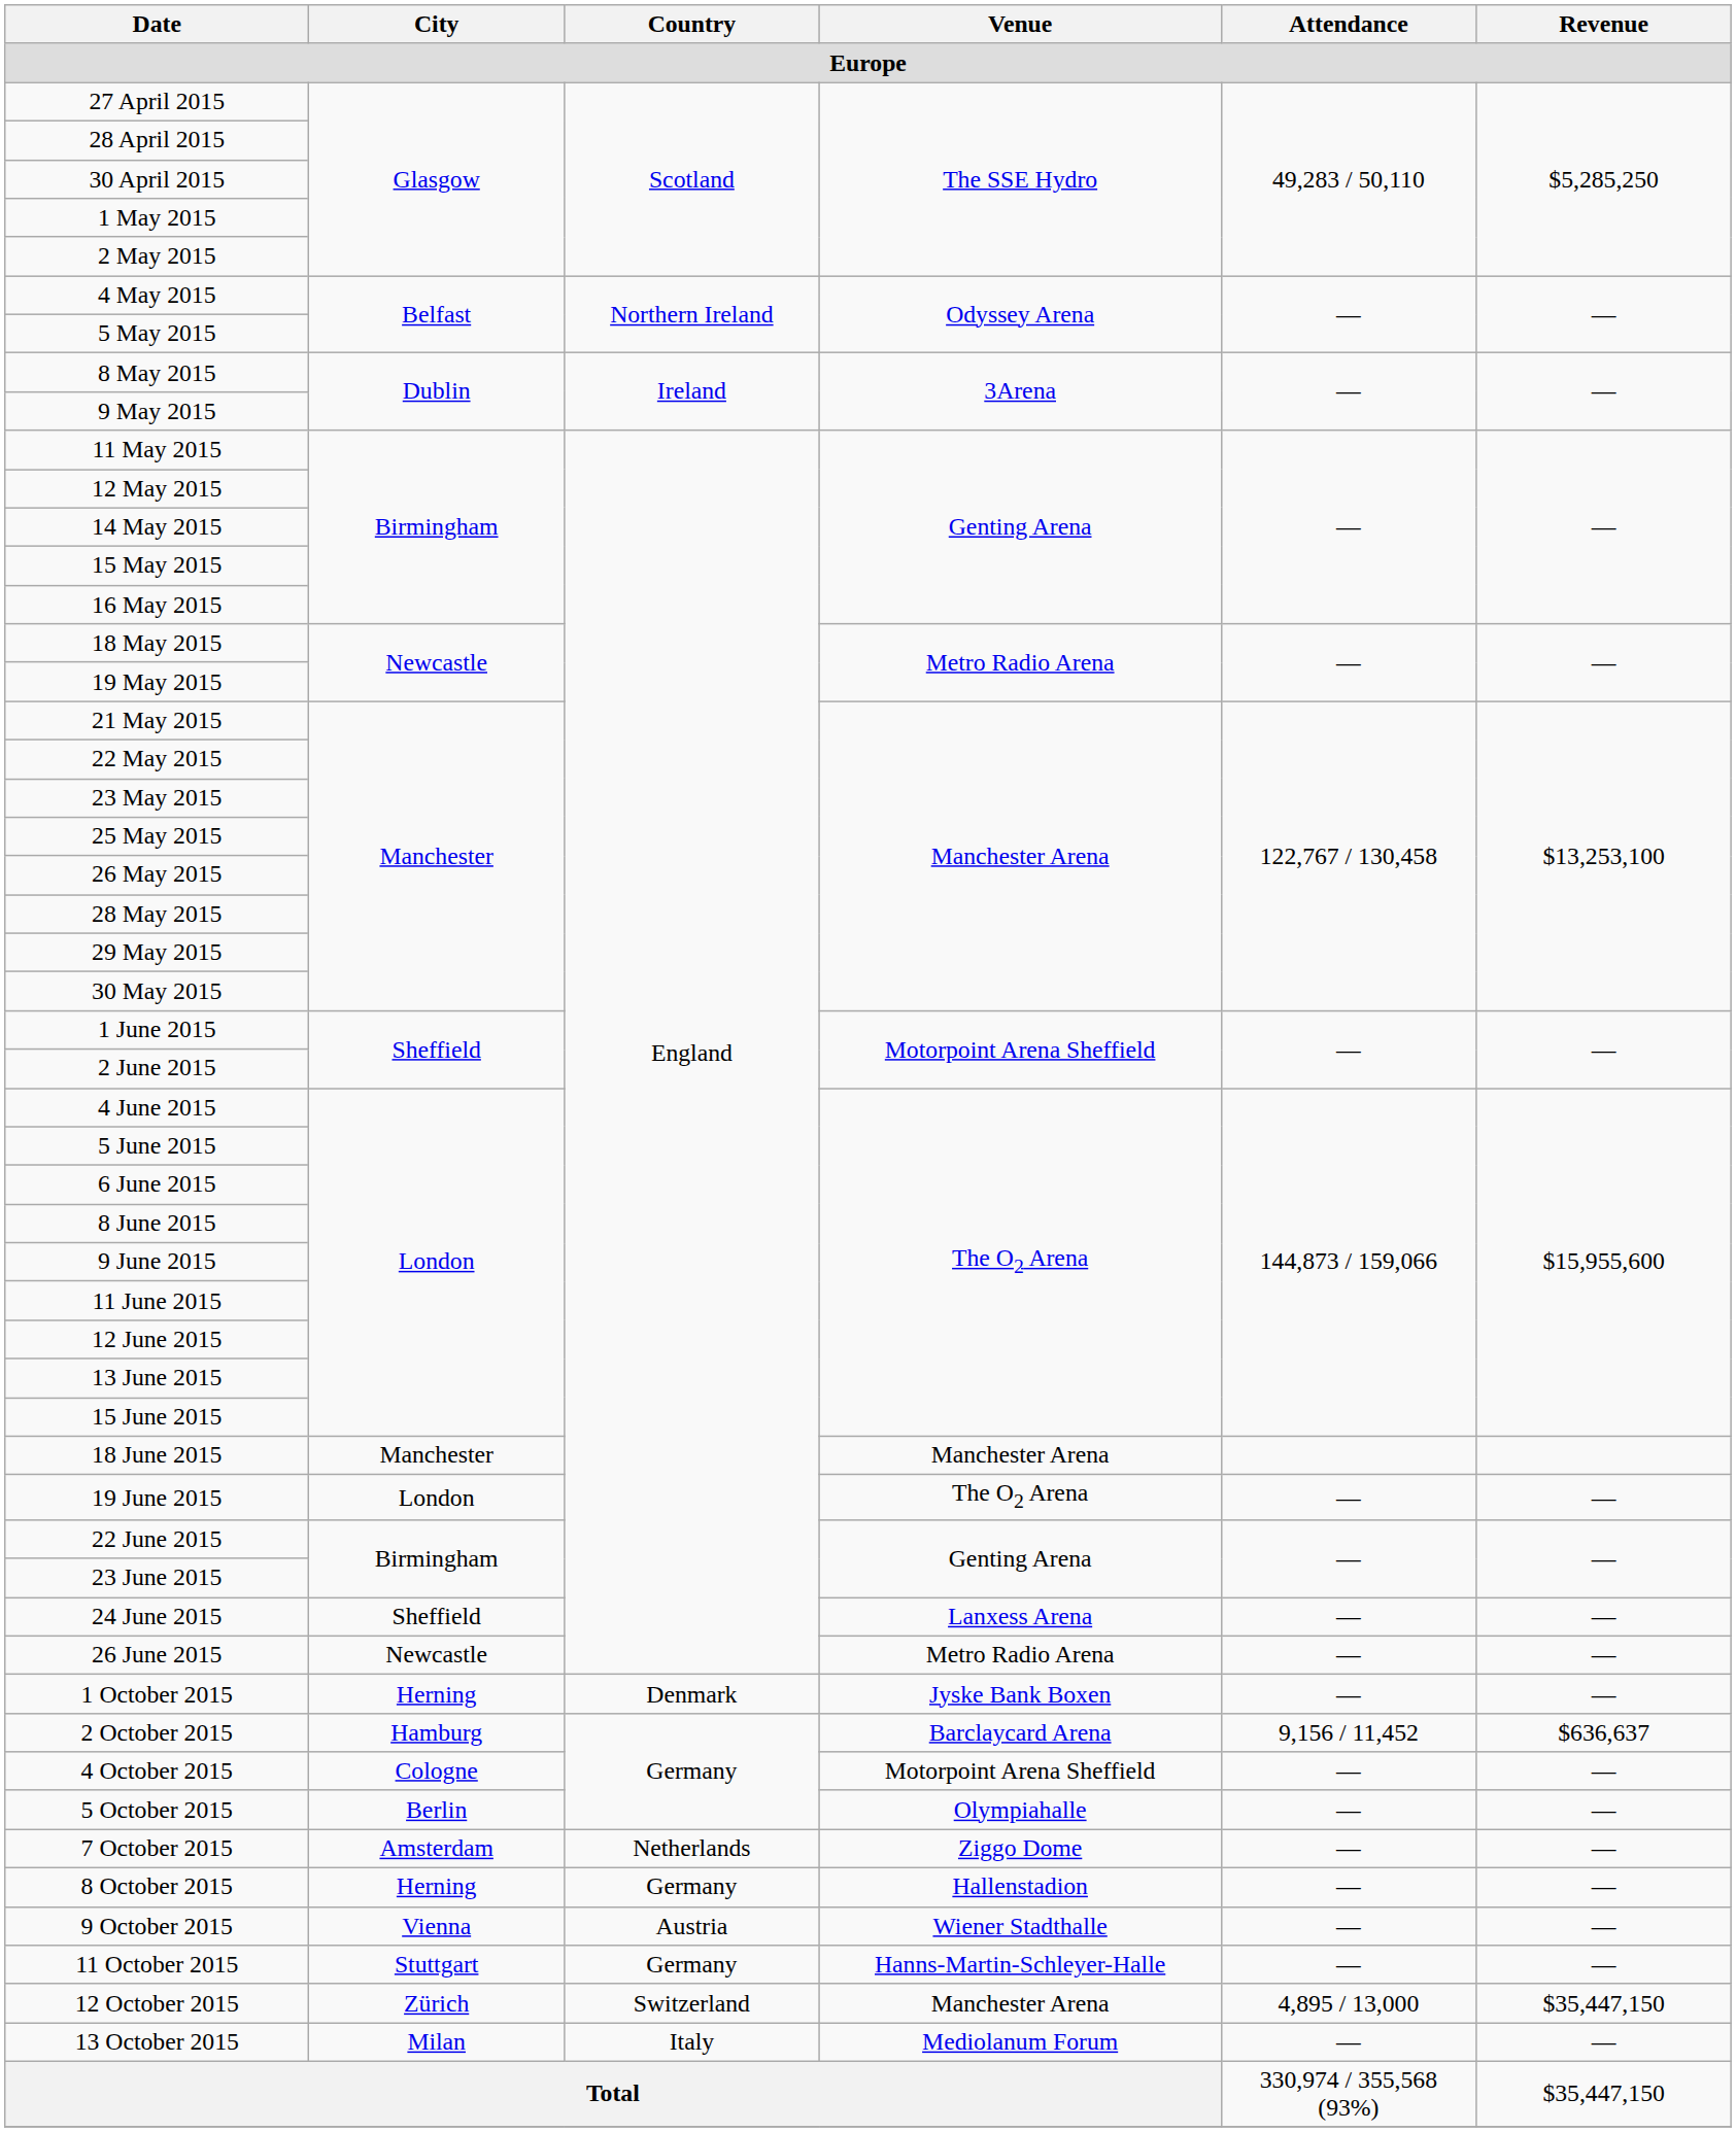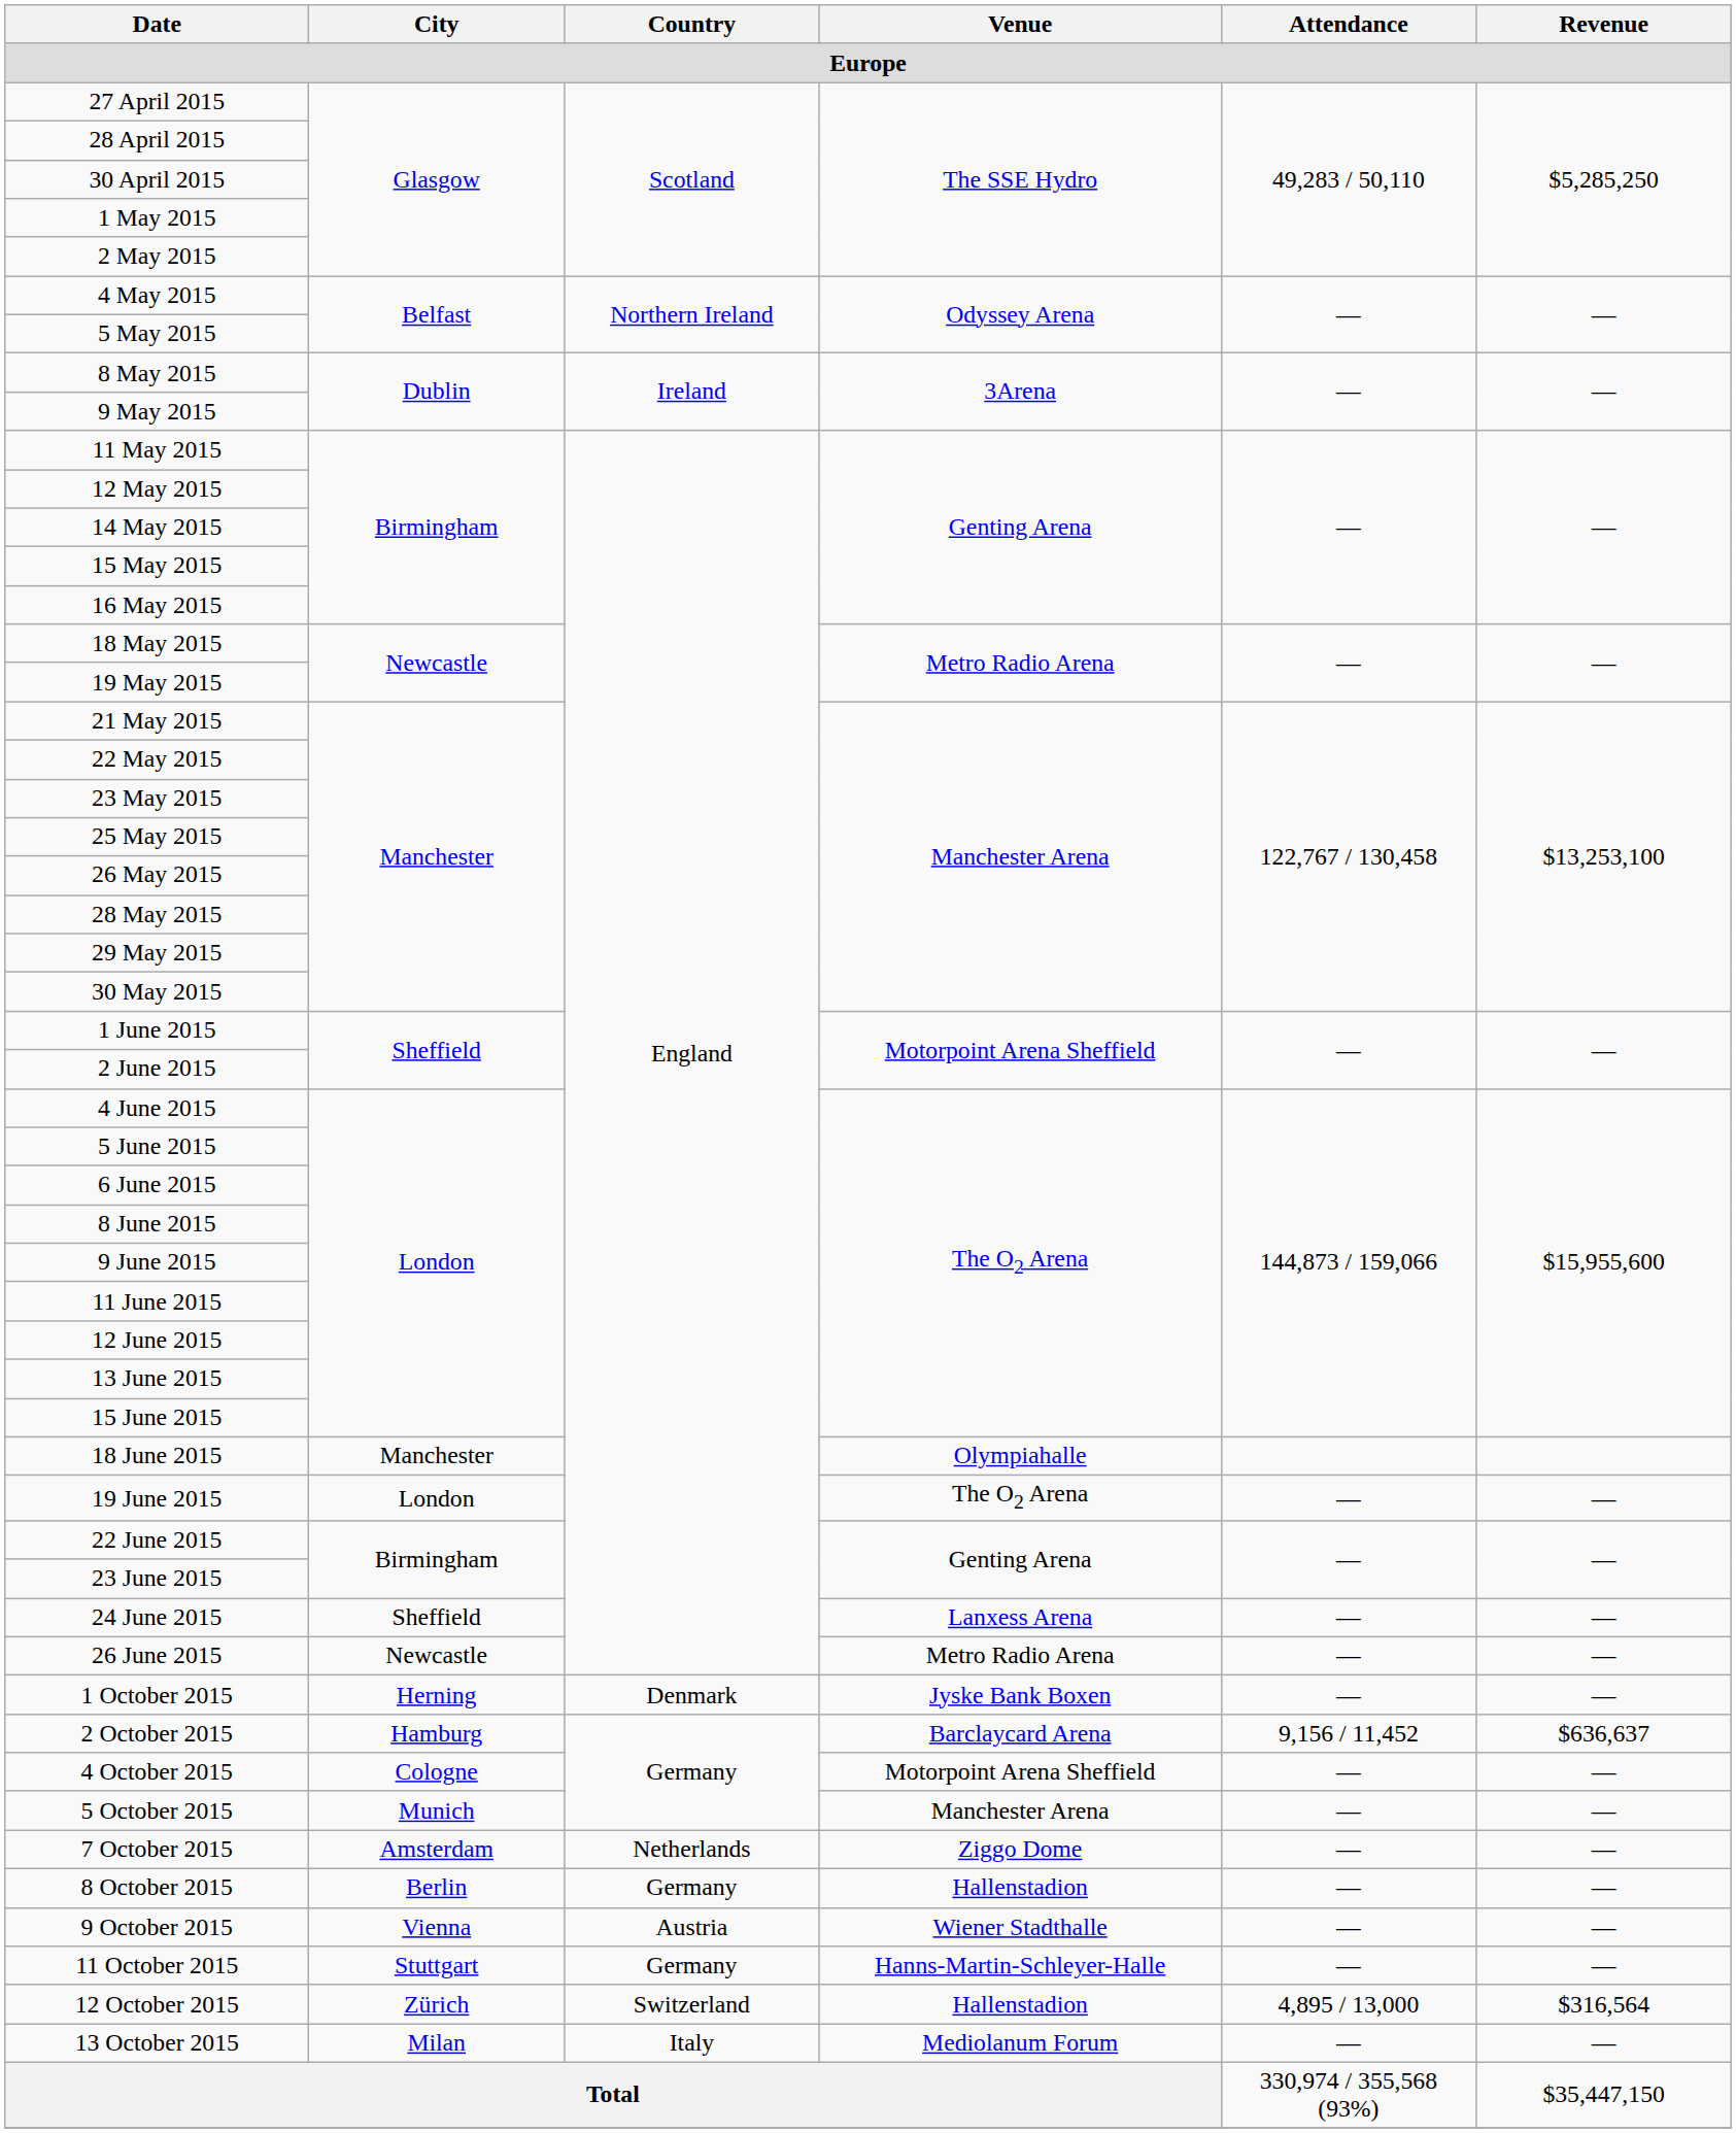18 June 2015 | Venue: Manchester Arena -> Olympiahalle
5 October 2015 | City: Berlin -> Munich
5 October 2015 | Venue: Olympiahalle -> Manchester Arena
8 October 2015 | City: Herning -> Berlin
12 October 2015 | Venue: Manchester Arena -> Hallenstadion
12 October 2015 | Revenue: $35,447,150 -> $316,564
